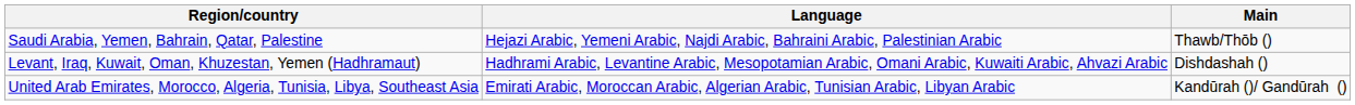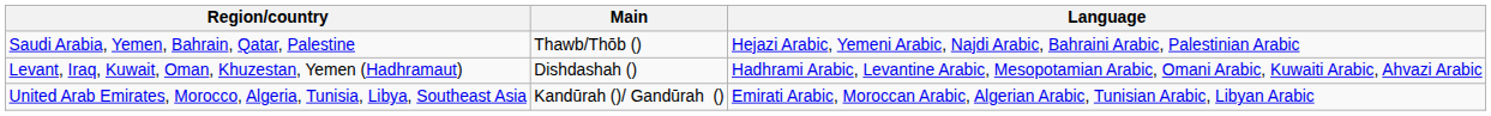columns swapped: Language <-> Main
